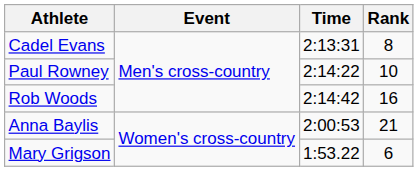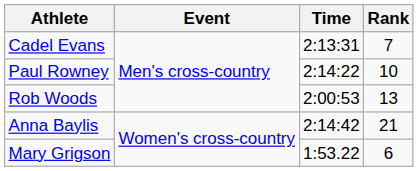Cadel Evans | Rank: 8 -> 7
Rob Woods | Time: 2:14:42 -> 2:00:53
Rob Woods | Rank: 16 -> 13
Anna Baylis | Time: 2:00:53 -> 2:14:42
